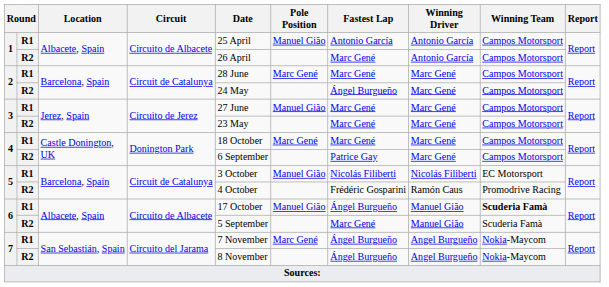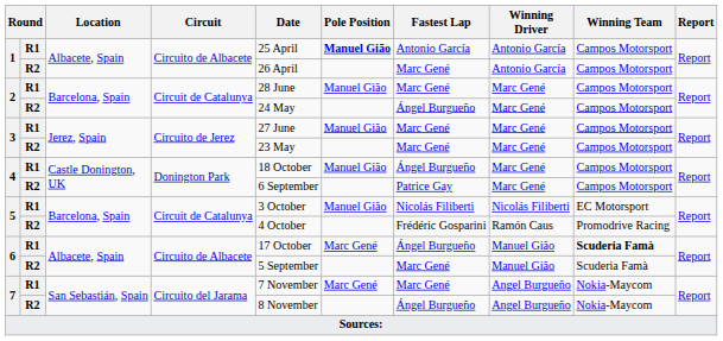1 / R1 | Pole Position: normal -> bold
2 / R1 | Pole Position: Marc Gené -> Manuel Gião
4 / R1 | Pole Position: Marc Gené -> Manuel Gião
4 / R1 | Fastest Lap: Marc Gené -> Ángel Burgueño
6 / R1 | Pole Position: Manuel Gião -> Marc Gené
7 / R1 | Fastest Lap: Ángel Burgueño -> Marc Gené
